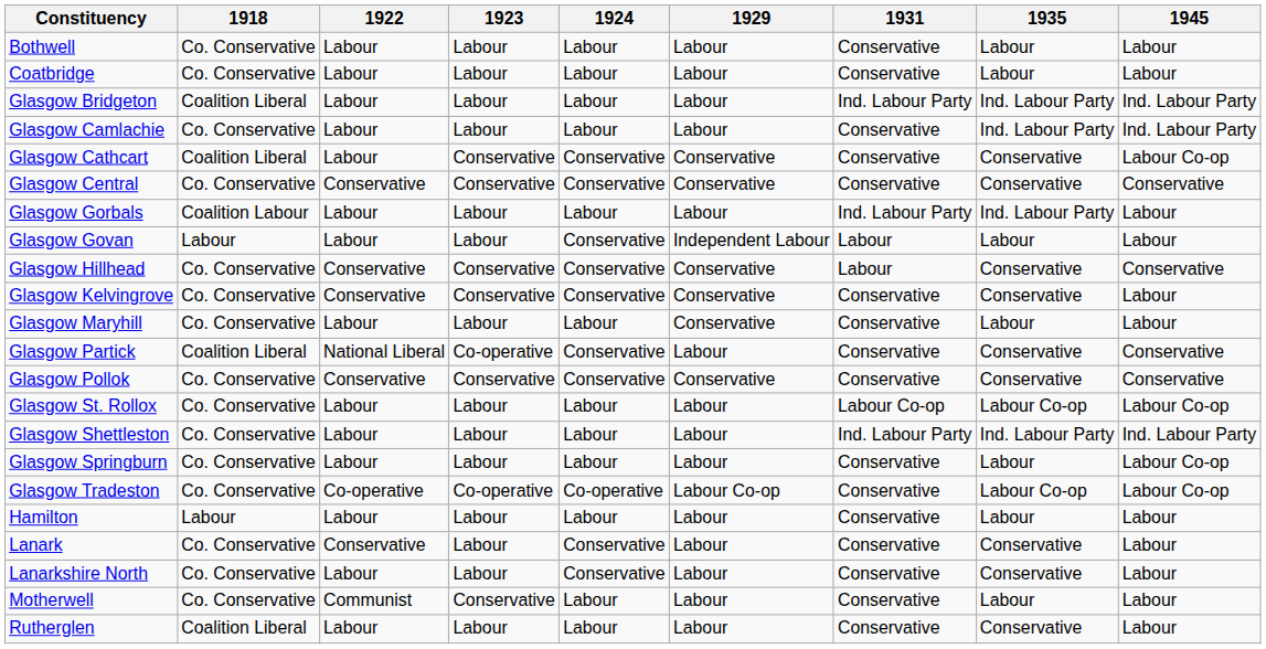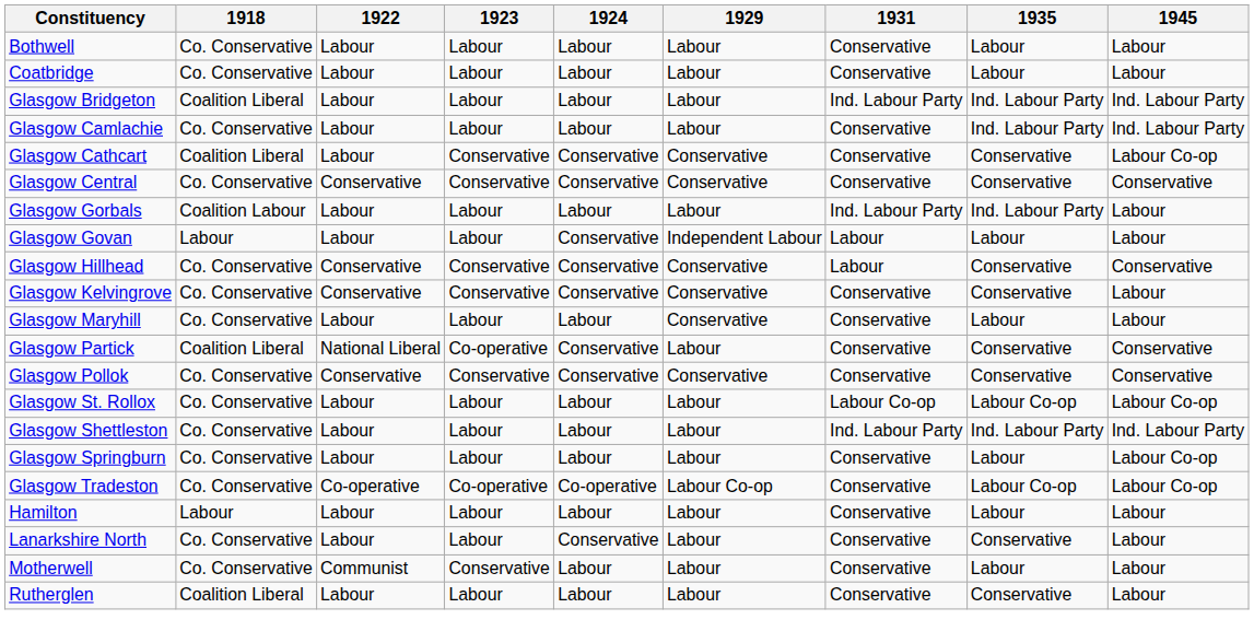- row: Lanark | Co. Conservative | Conservative | Labour | Conservative | Labour | Conservative | Conservative | Labour
